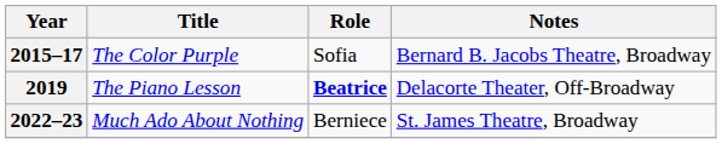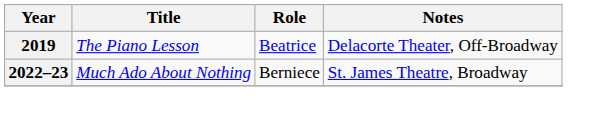- row: 2015–17 | The Color Purple | Sofia | Bernard B. Jacobs Theatre, Broadway
2019 | Role: bold -> normal
